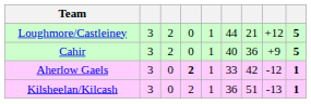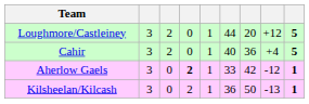Loughmore/Castleiney | column 7: 21 -> 20
Cahir | column 8: +9 -> +4
Kilsheelan/Kilcash | column 7: 51 -> 50
